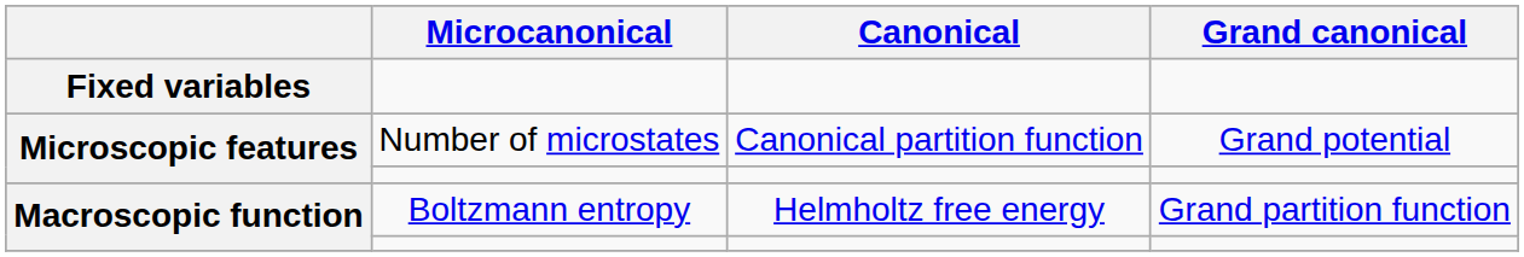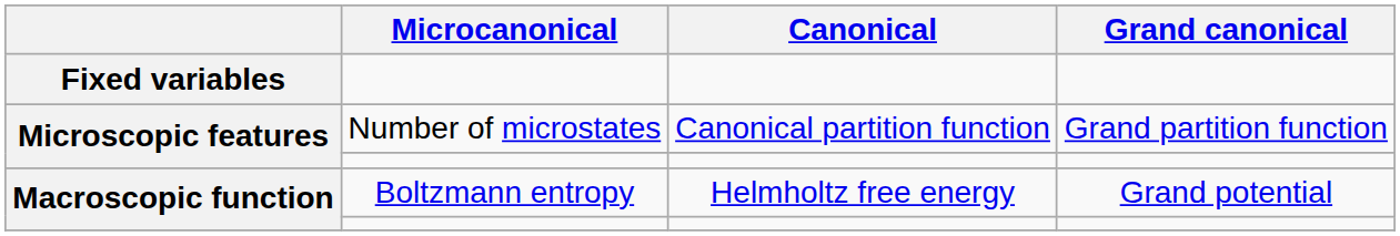Microscopic features / Number of microstates | Grand canonical: Grand potential -> Grand partition function
Macroscopic function / Boltzmann entropy | Grand canonical: Grand partition function -> Grand potential
